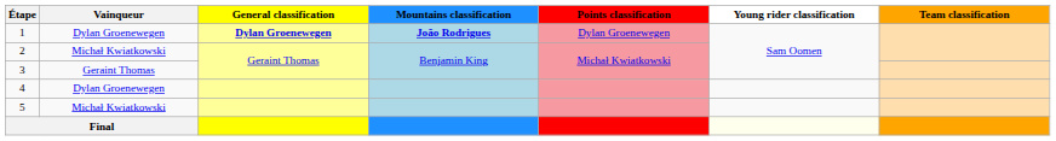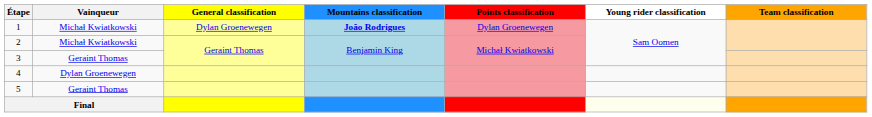1 | Vainqueur: Dylan Groenewegen -> Michał Kwiatkowski
1 | General classification: bold -> normal
5 | Vainqueur: Michał Kwiatkowski -> Geraint Thomas
